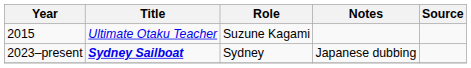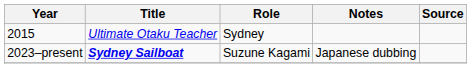2015 | Role: Suzune Kagami -> Sydney
2023–present | Role: Sydney -> Suzune Kagami
